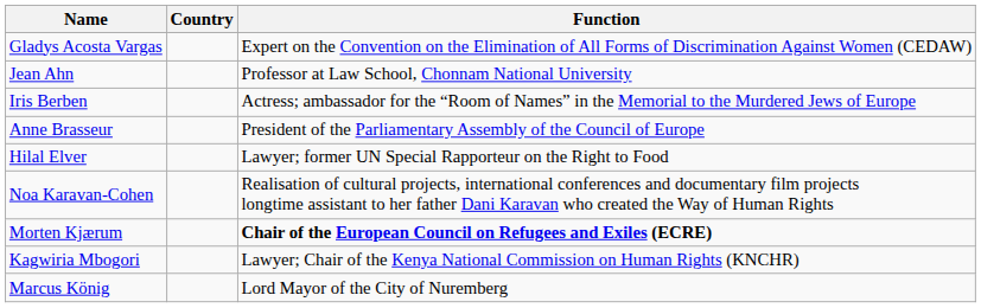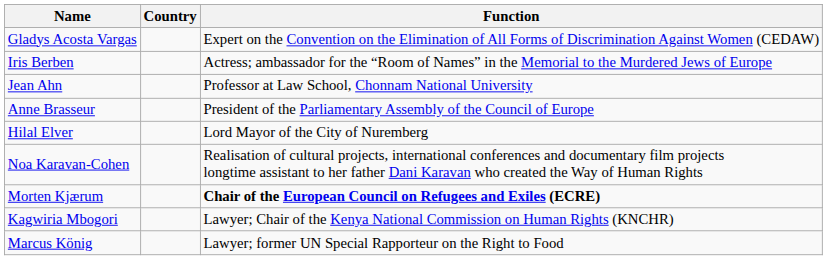rows swapped: Jean Ahn <-> Iris Berben
Hilal Elver | Function: Lawyer; former UN Special Rapporteur on the Right to Food -> Lord Mayor of the City of Nuremberg
Marcus König | Function: Lord Mayor of the City of Nuremberg -> Lawyer; former UN Special Rapporteur on the Right to Food
